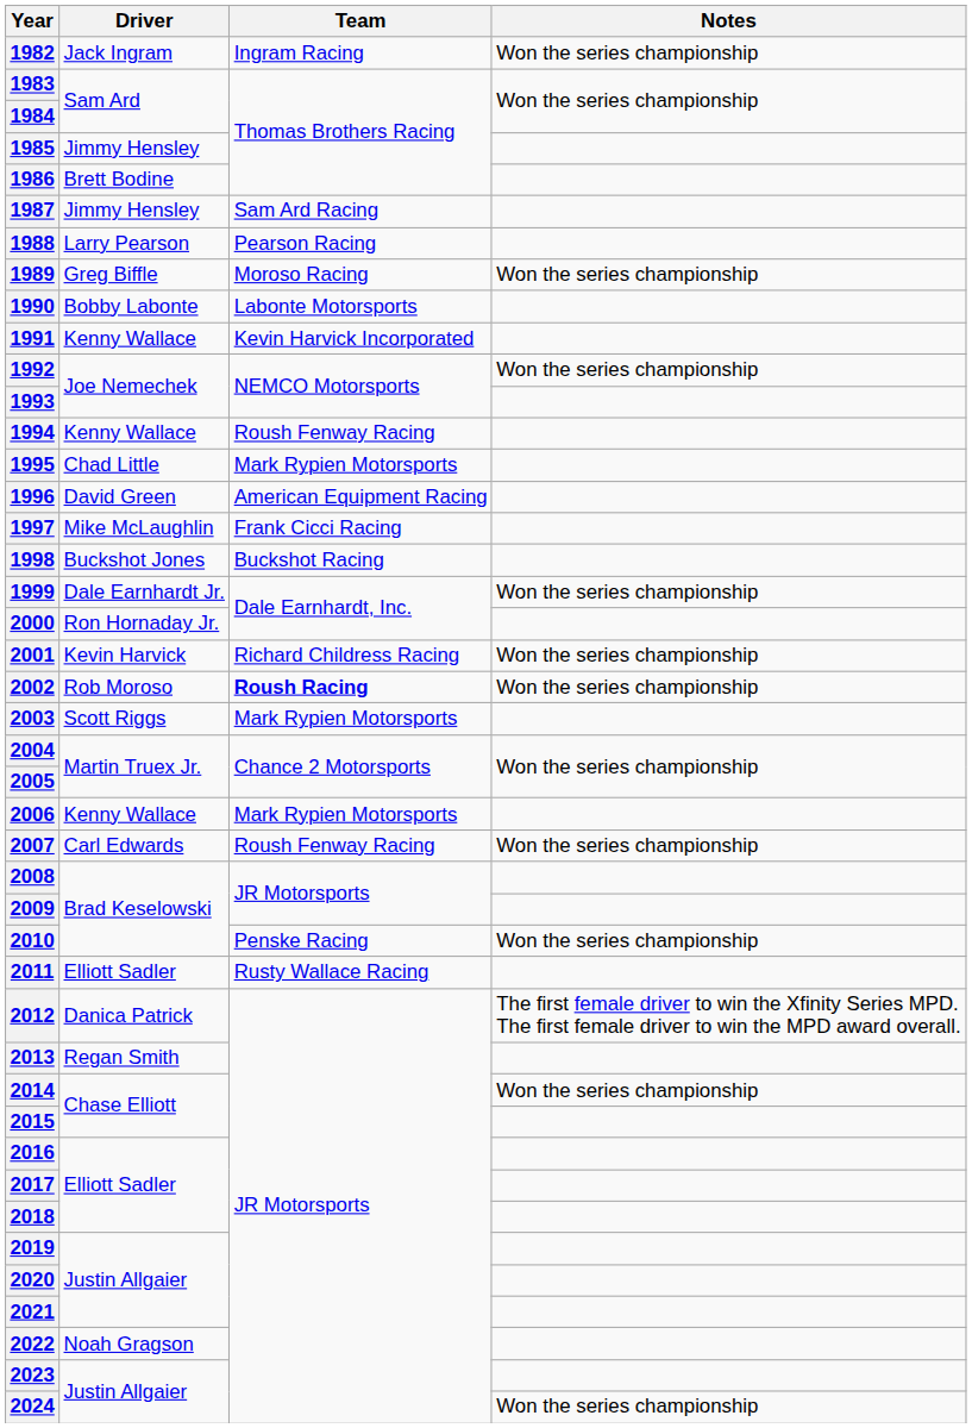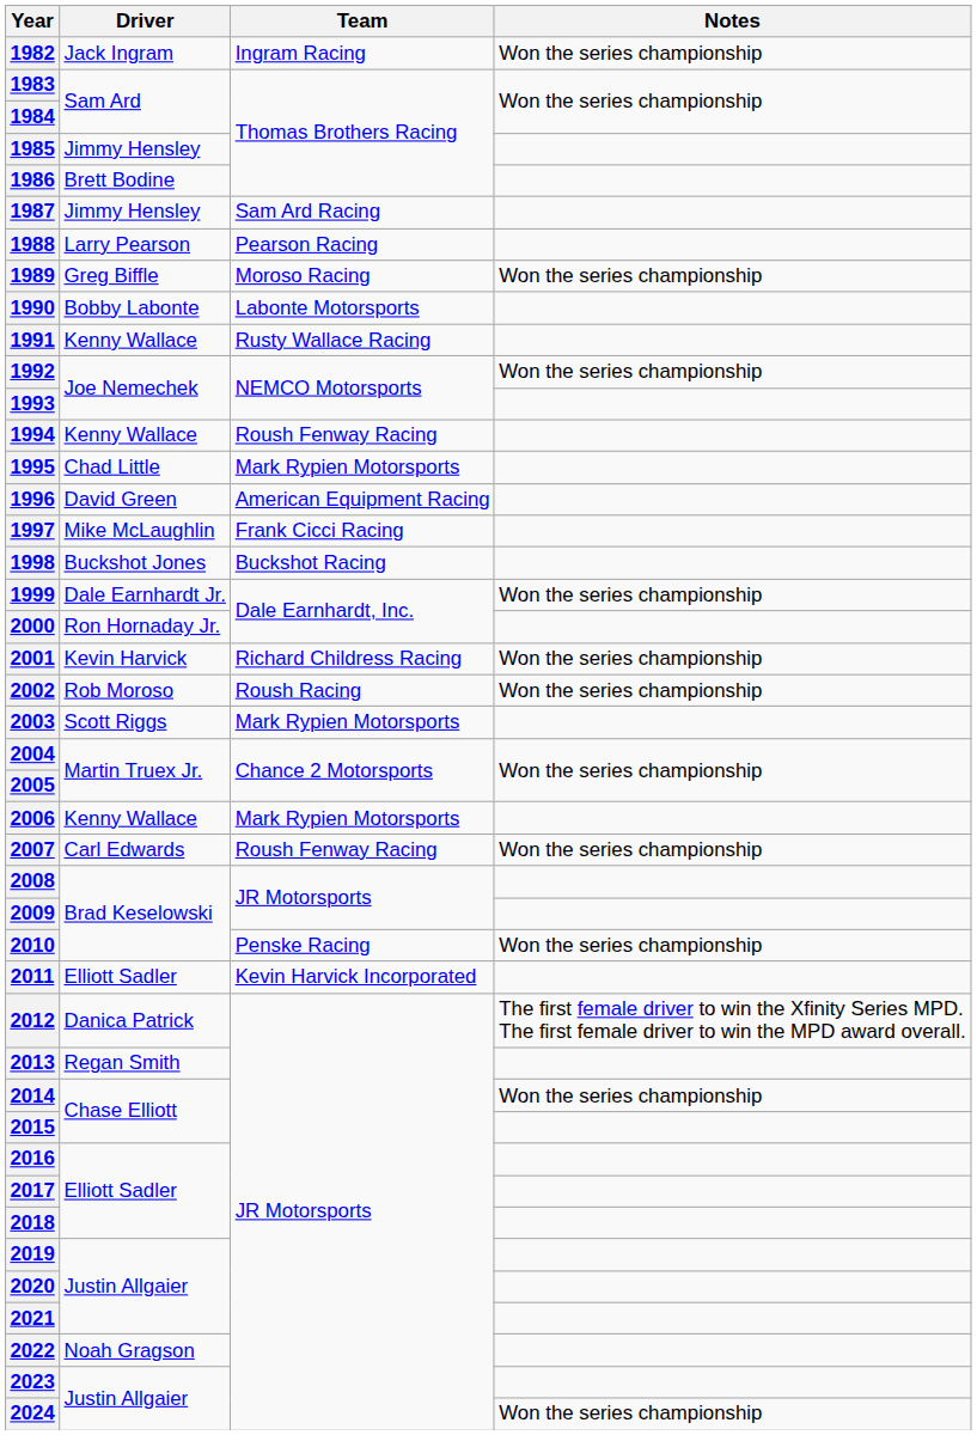1991 | Team: Kevin Harvick Incorporated -> Rusty Wallace Racing
2002 | Team: bold -> normal
2011 | Team: Rusty Wallace Racing -> Kevin Harvick Incorporated
